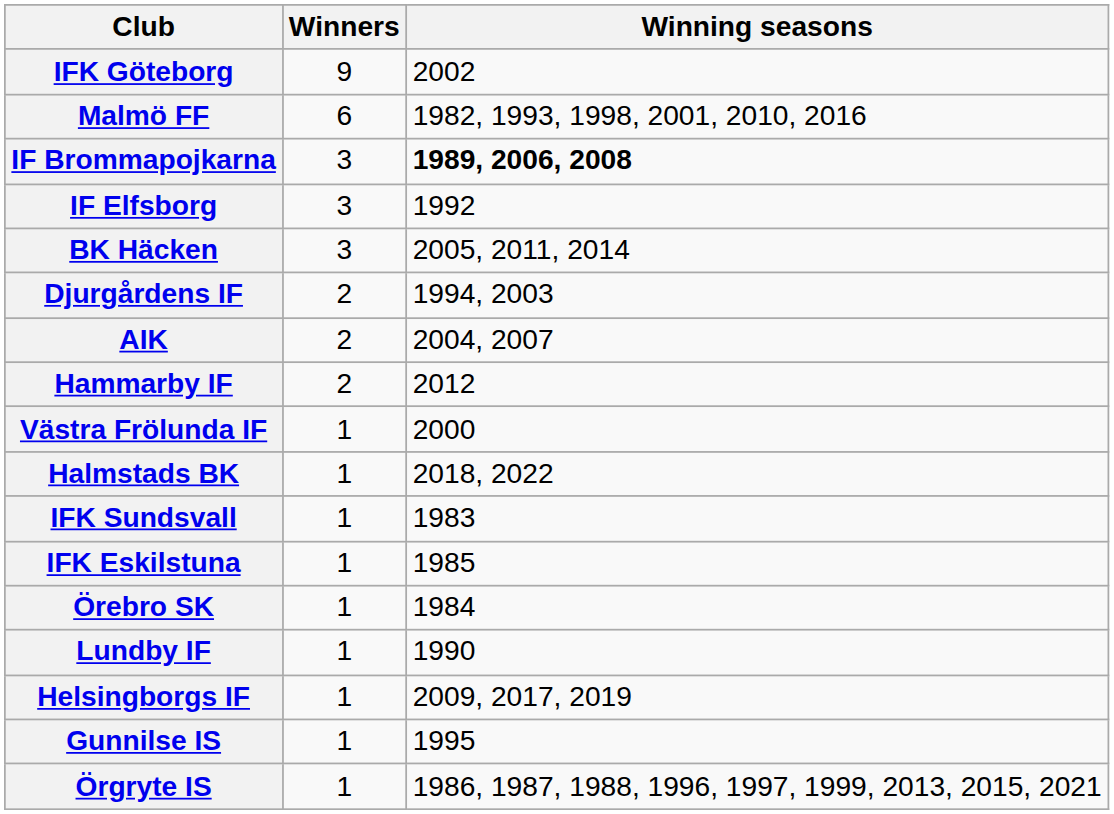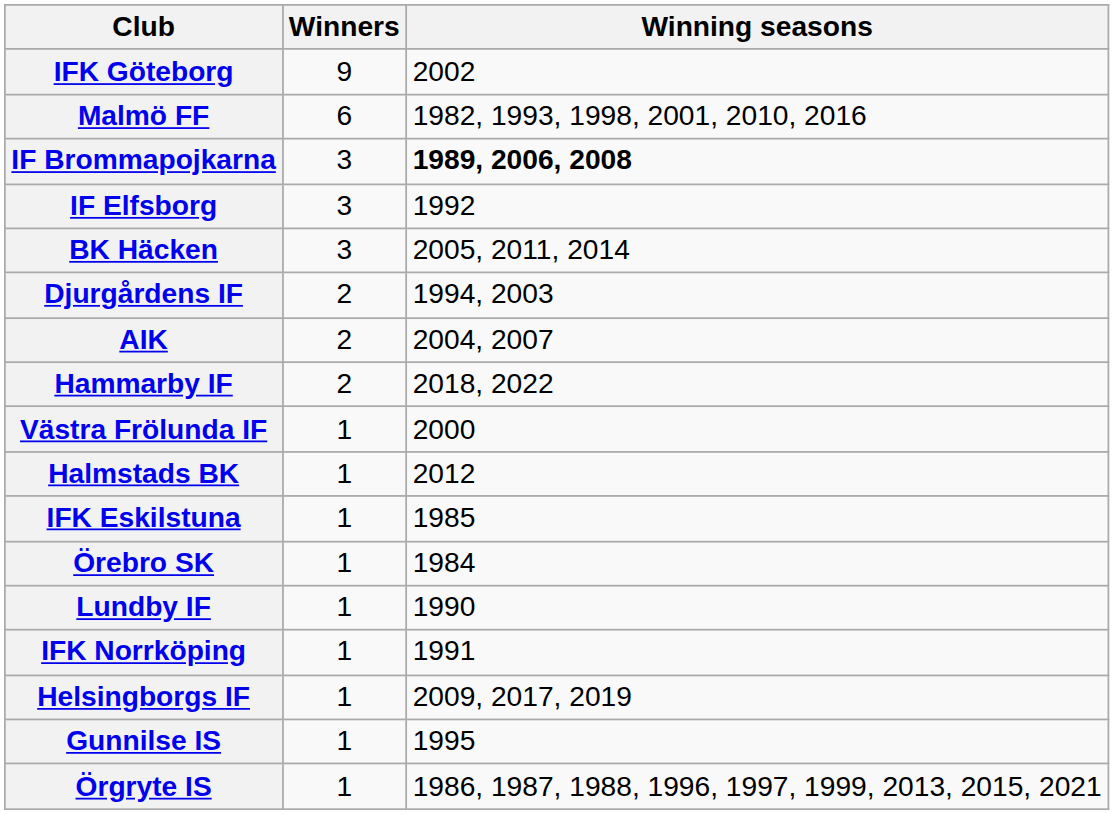Hammarby IF | Winning seasons: 2012 -> 2018, 2022
Halmstads BK | Winning seasons: 2018, 2022 -> 2012
- row: IFK Sundsvall | 1 | 1983
+ row: IFK Norrköping | 1 | 1991
